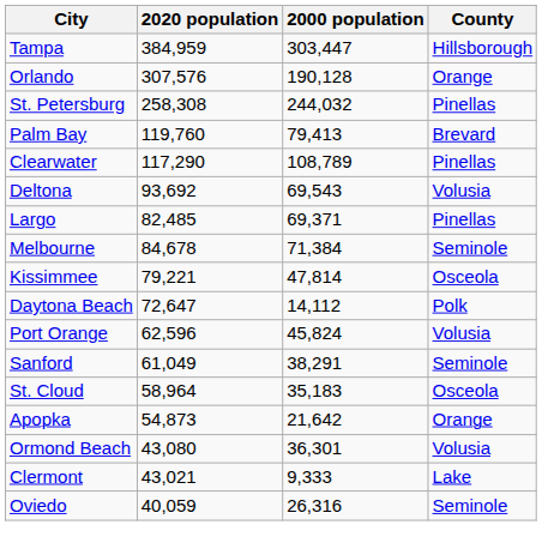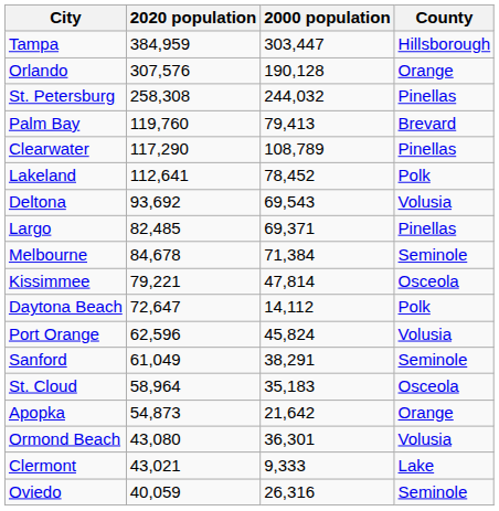+ row: Lakeland | 112,641 | 78,452 | Polk
